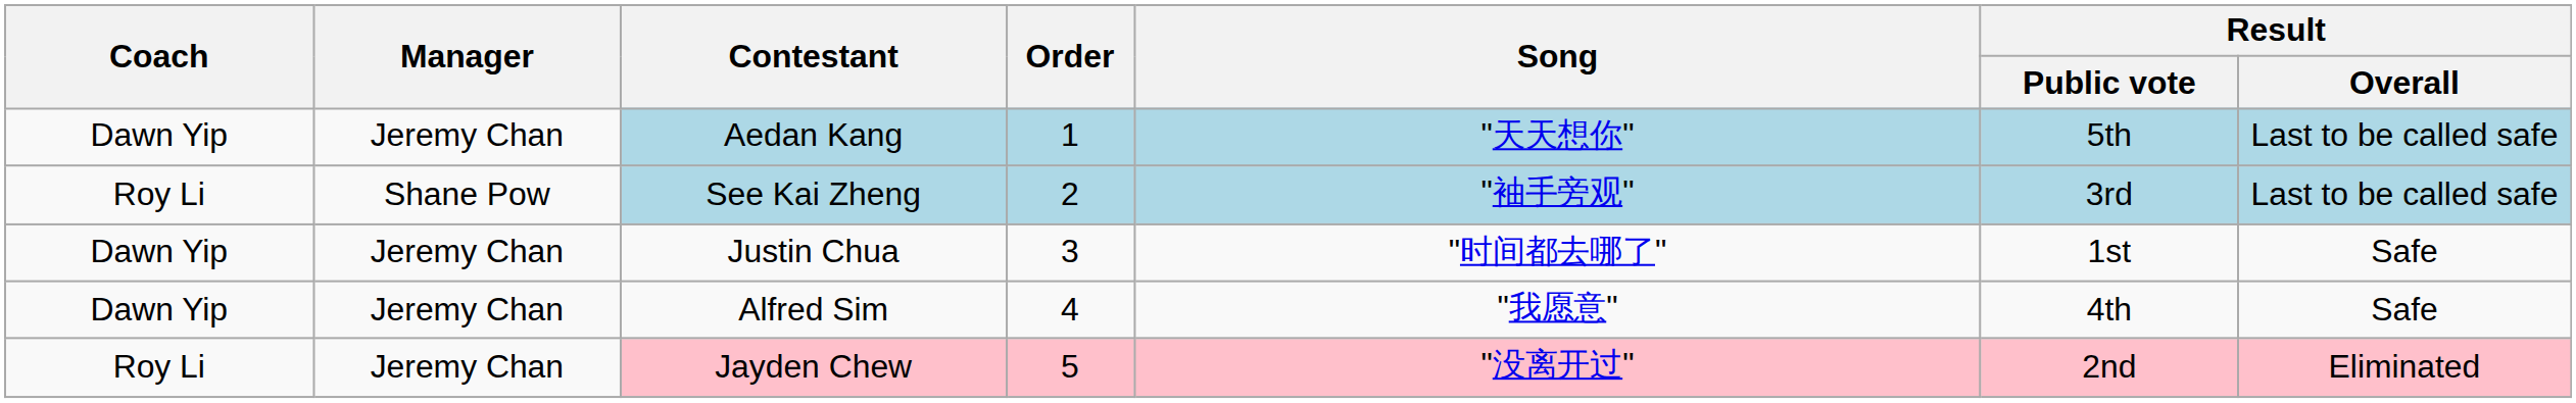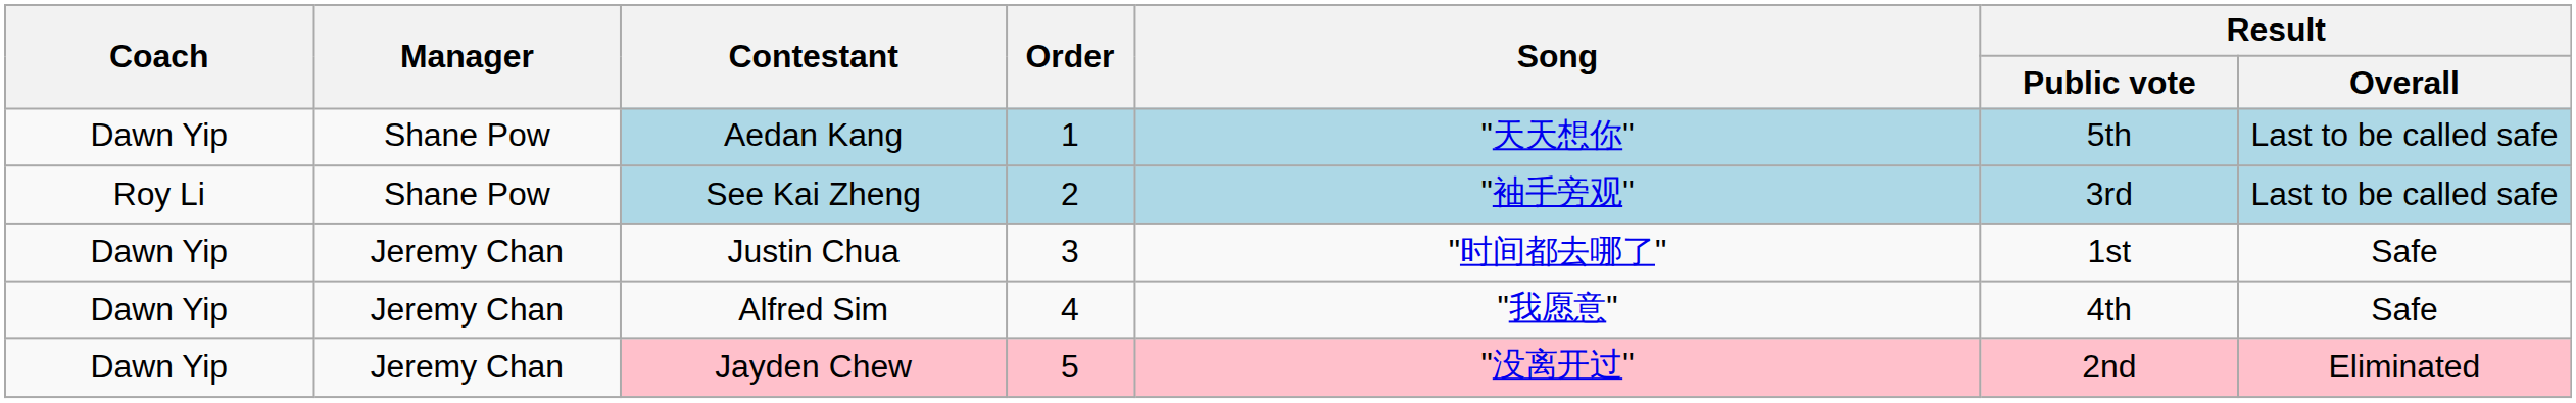Aedan Kang | Manager: Jeremy Chan -> Shane Pow
Jayden Chew | Coach: Roy Li -> Dawn Yip
